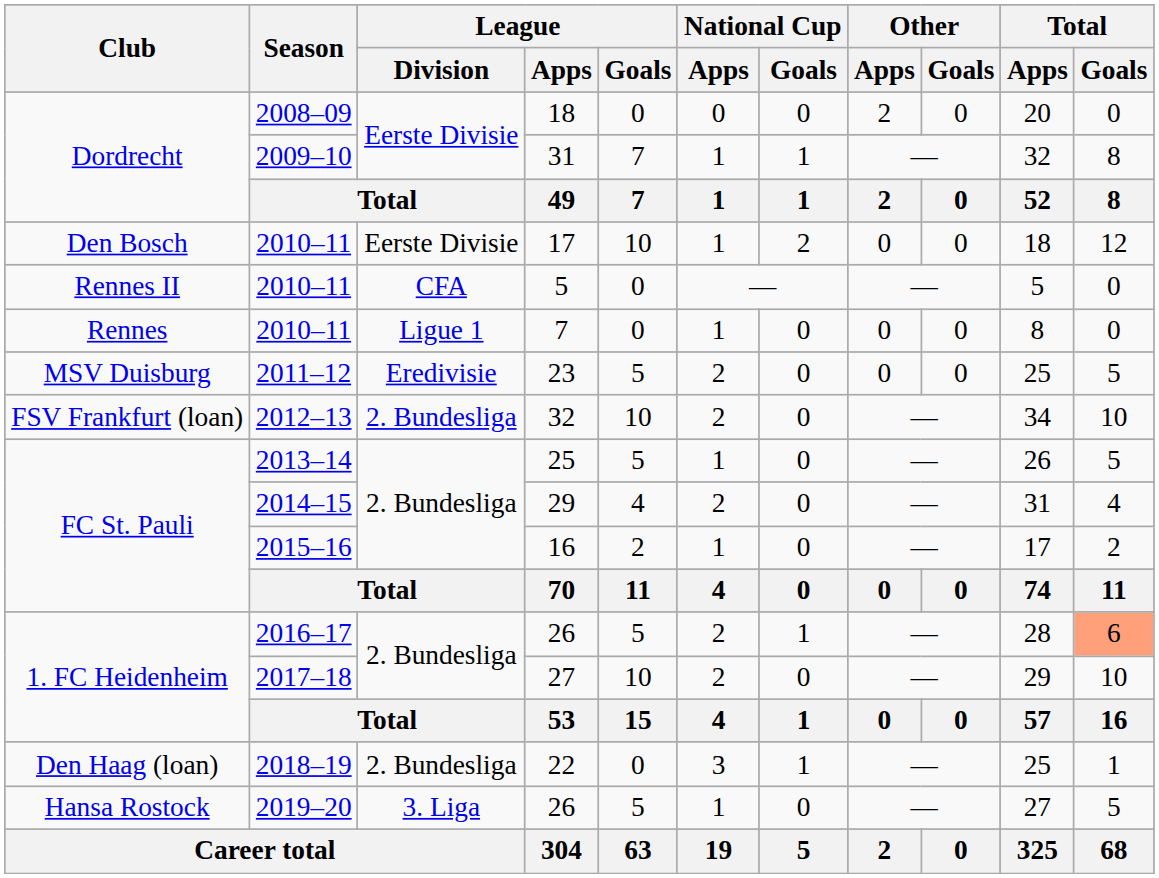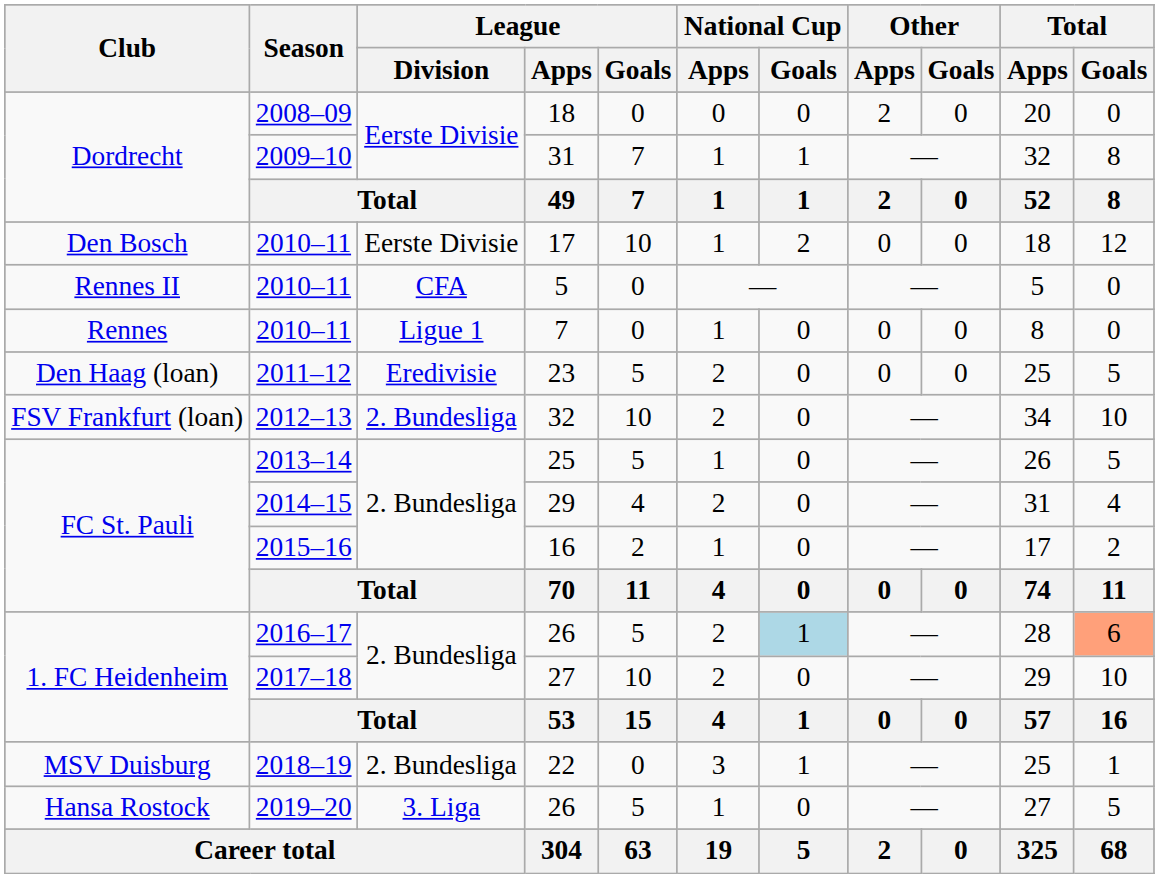23 | Club: MSV Duisburg -> Den Haag (loan)
2016–17 / 26 | National Cup / Goals: no background -> lightblue background
22 | Club: Den Haag (loan) -> MSV Duisburg
